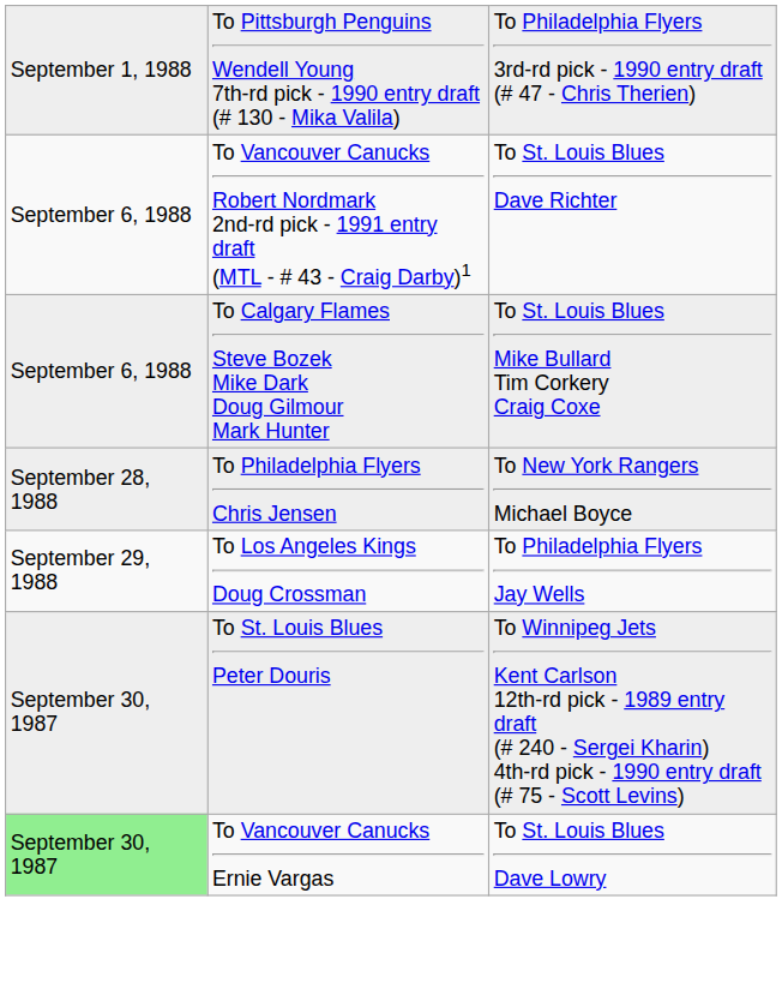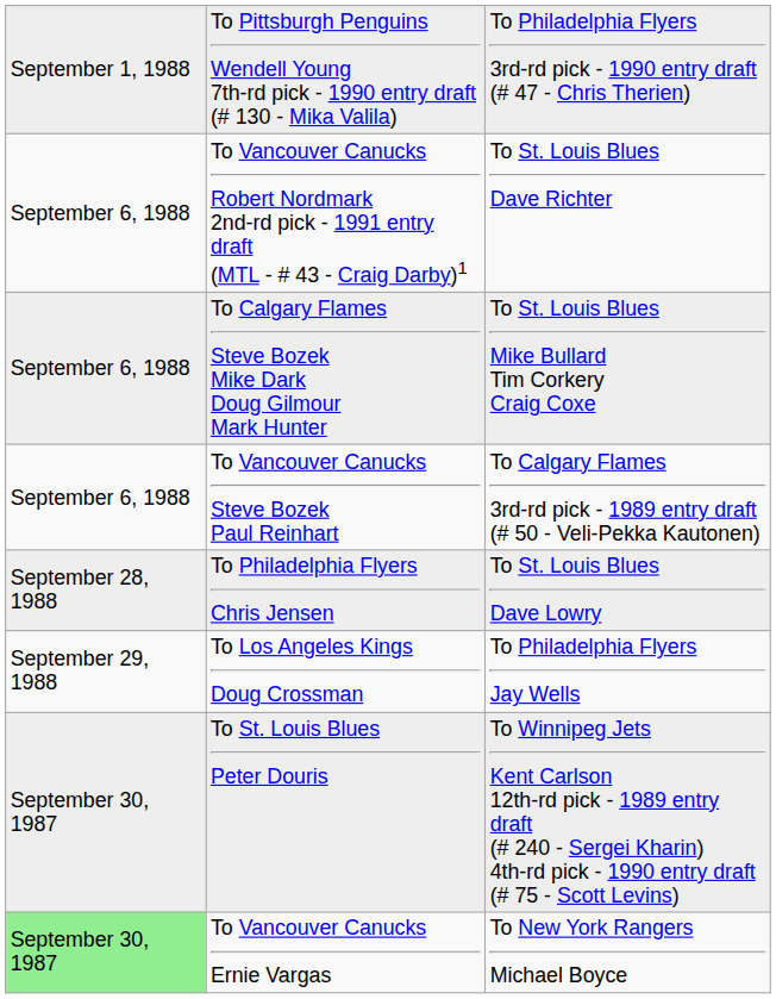+ row: September 6, 1988 | To Vancouver Canucks Steve Bozek Paul Reinhart | To Calgary Flames 3rd-rd pick - 1989 entry draft (# 50 - Veli-Pekka Kautonen)
To Philadelphia Flyers Chris Jensen | column 3: To New York Rangers Michael Boyce -> To St. Louis Blues Dave Lowry
To Vancouver Canucks Ernie Vargas | column 3: To St. Louis Blues Dave Lowry -> To New York Rangers Michael Boyce
